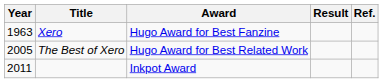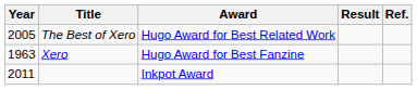rows swapped: Xero <-> The Best of Xero
